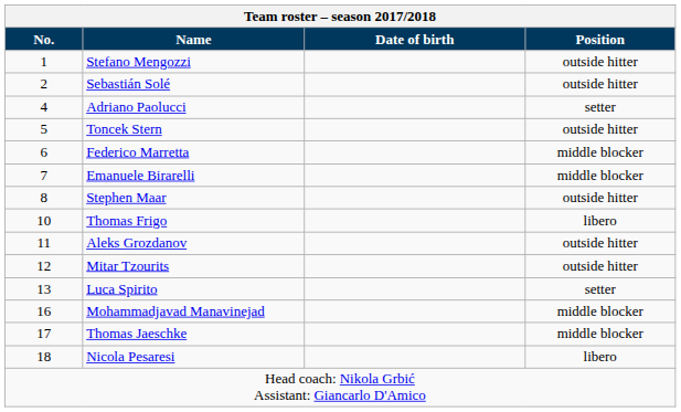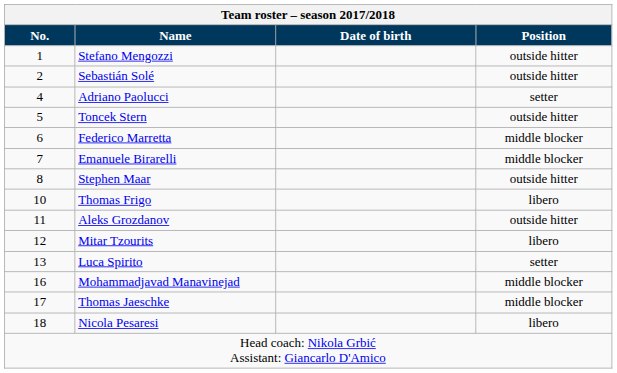Mitar Tzourits | Position: outside hitter -> libero
